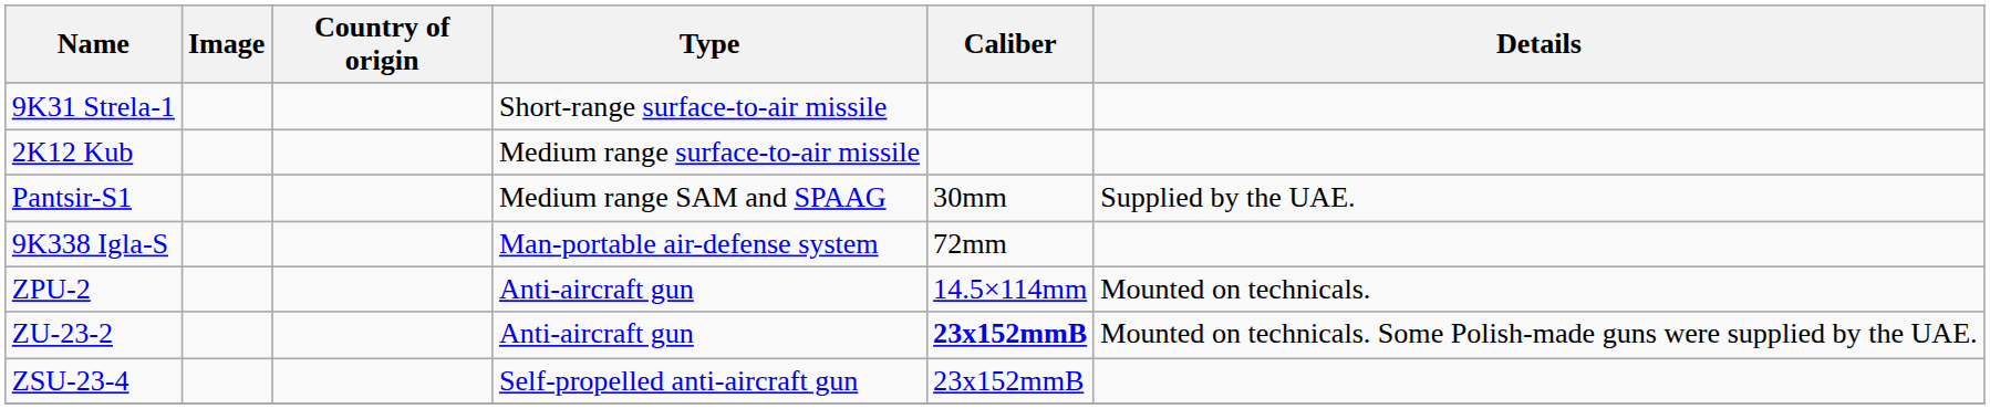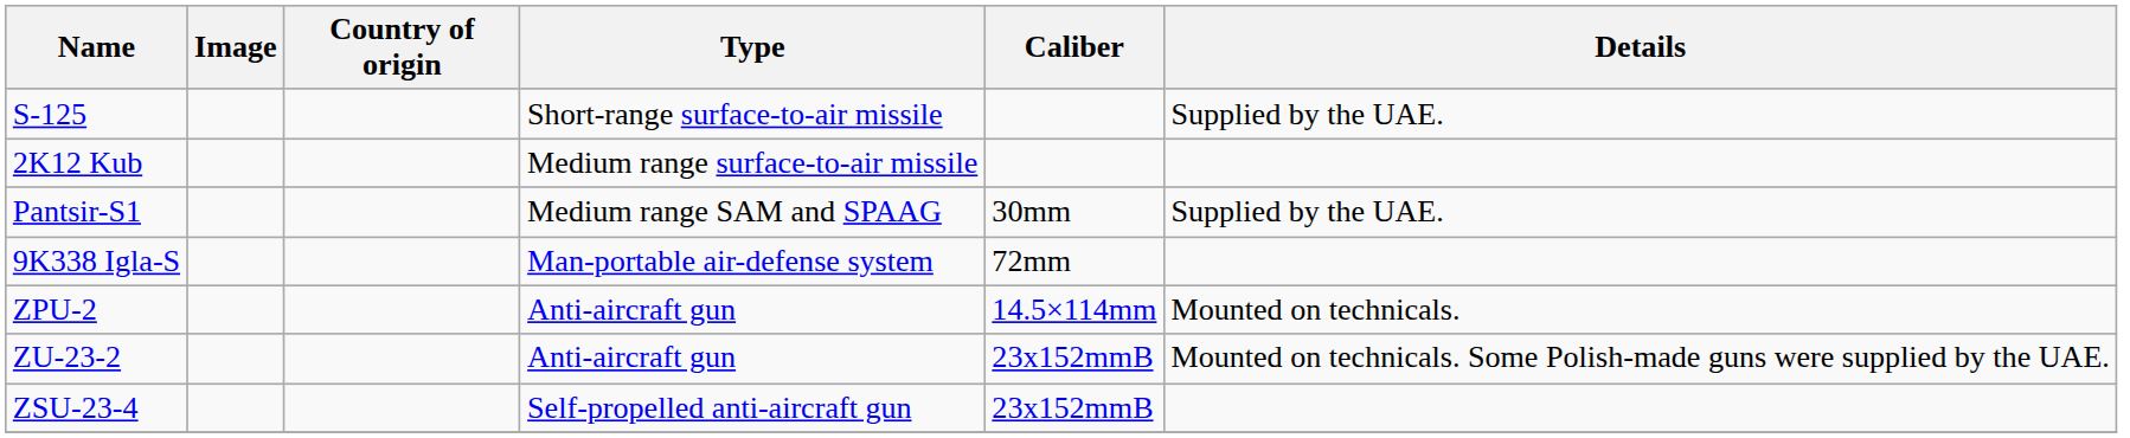+ row: S-125 | Short-range surface-to-air missile | Supplied by the UAE.
- row: 9K31 Strela-1 | Short-range surface-to-air missile
ZU-23-2 | Caliber: bold -> normal
